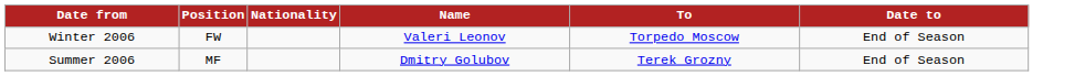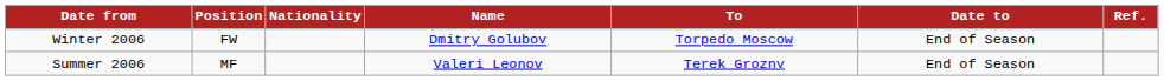+ column: Ref.
Winter 2006 | Name: Valeri Leonov -> Dmitry Golubov
Summer 2006 | Name: Dmitry Golubov -> Valeri Leonov
